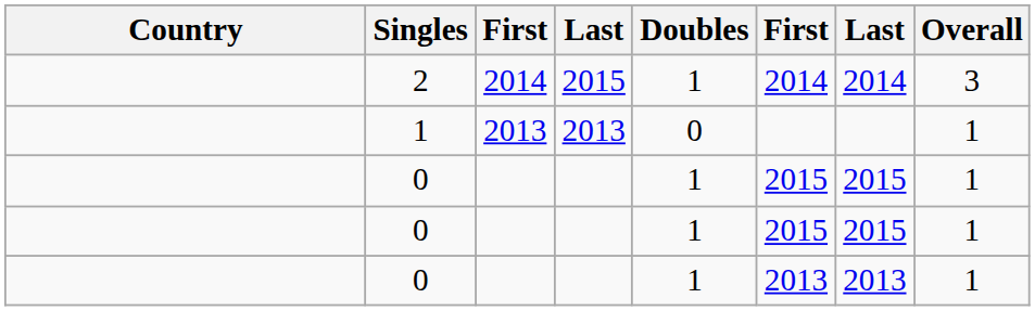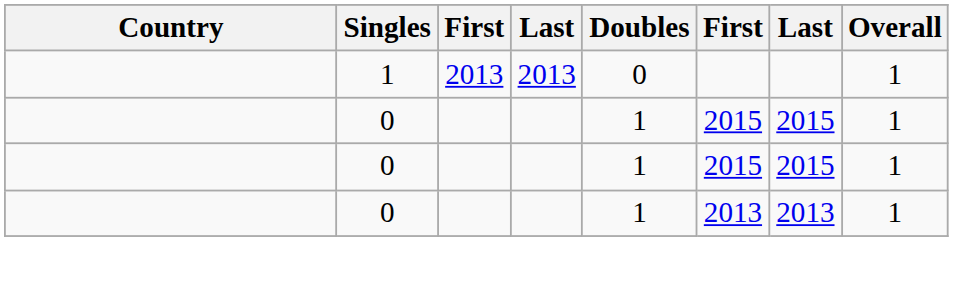- row: 2 | 2014 | 2015 | 1 | 2014 | 2014 | 3
